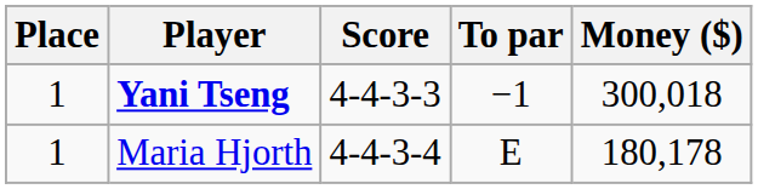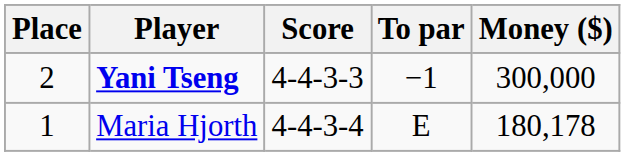Yani Tseng | Place: 1 -> 2
Yani Tseng | Money ($): 300,018 -> 300,000
